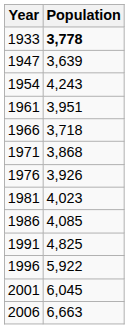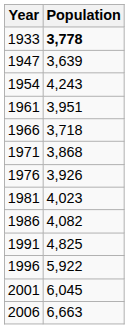1986 | Population: 4,085 -> 4,082
